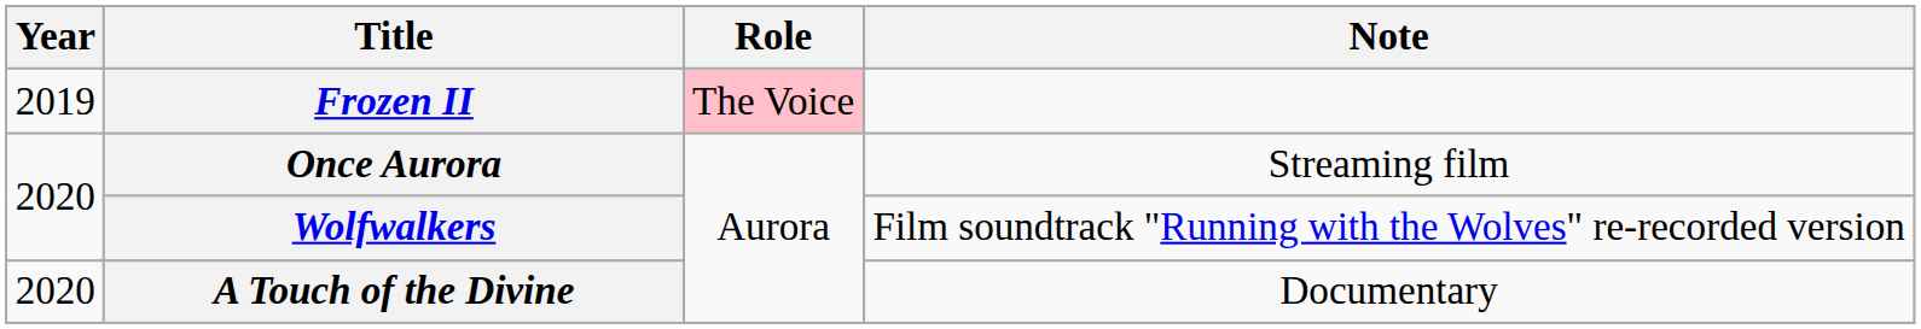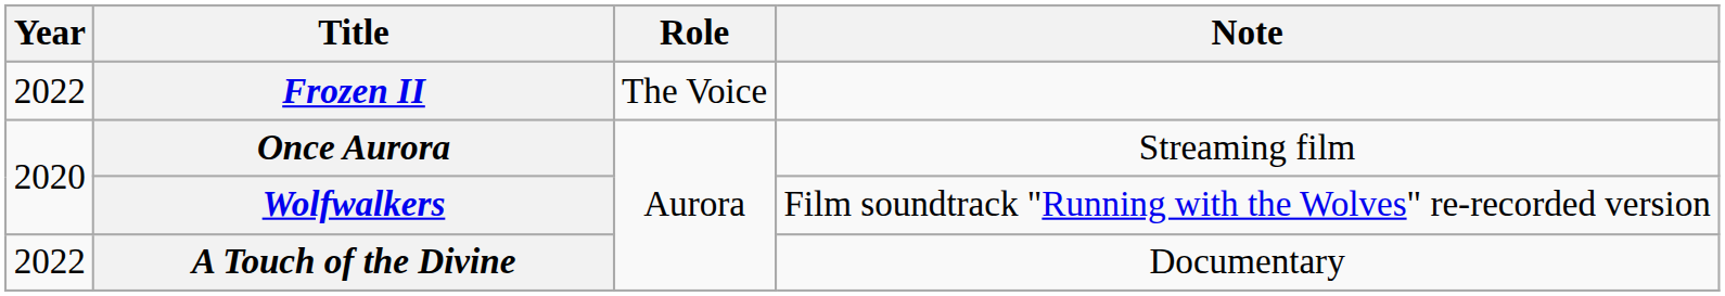Frozen II | Year: 2019 -> 2022
Frozen II | Role: pink background -> no background
A Touch of the Divine | Year: 2020 -> 2022
